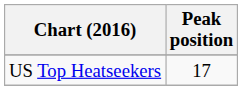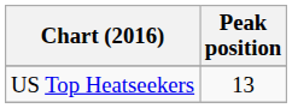US Top Heatseekers | Peak position: 17 -> 13
